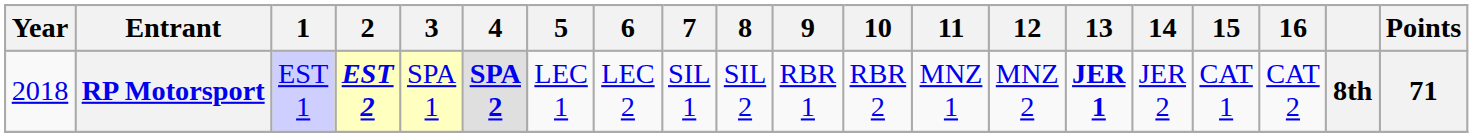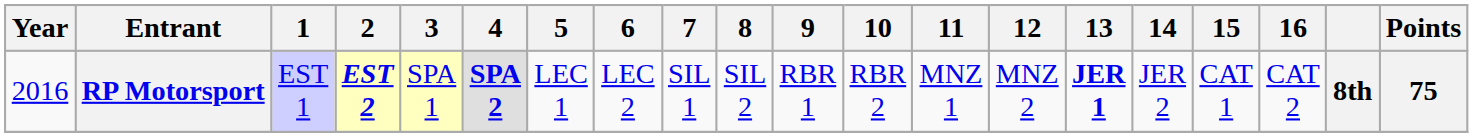RP Motorsport | Year: 2018 -> 2016
RP Motorsport | Points: 71 -> 75
